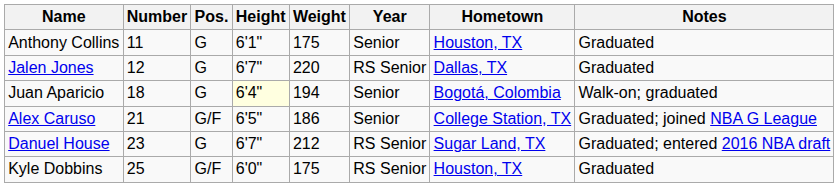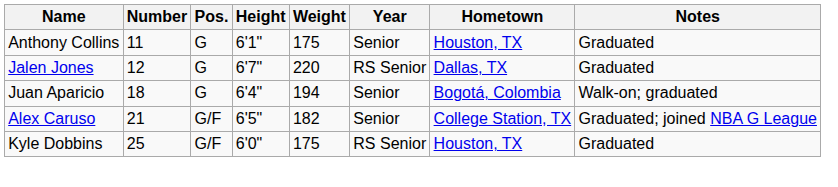Juan Aparicio | Height: lightyellow background -> no background
Alex Caruso | Weight: 186 -> 182
- row: Danuel House | 23 | G | 6'7" | 212 | RS Senior | Sugar Land, TX | Graduated; entered 2016 NBA draft
